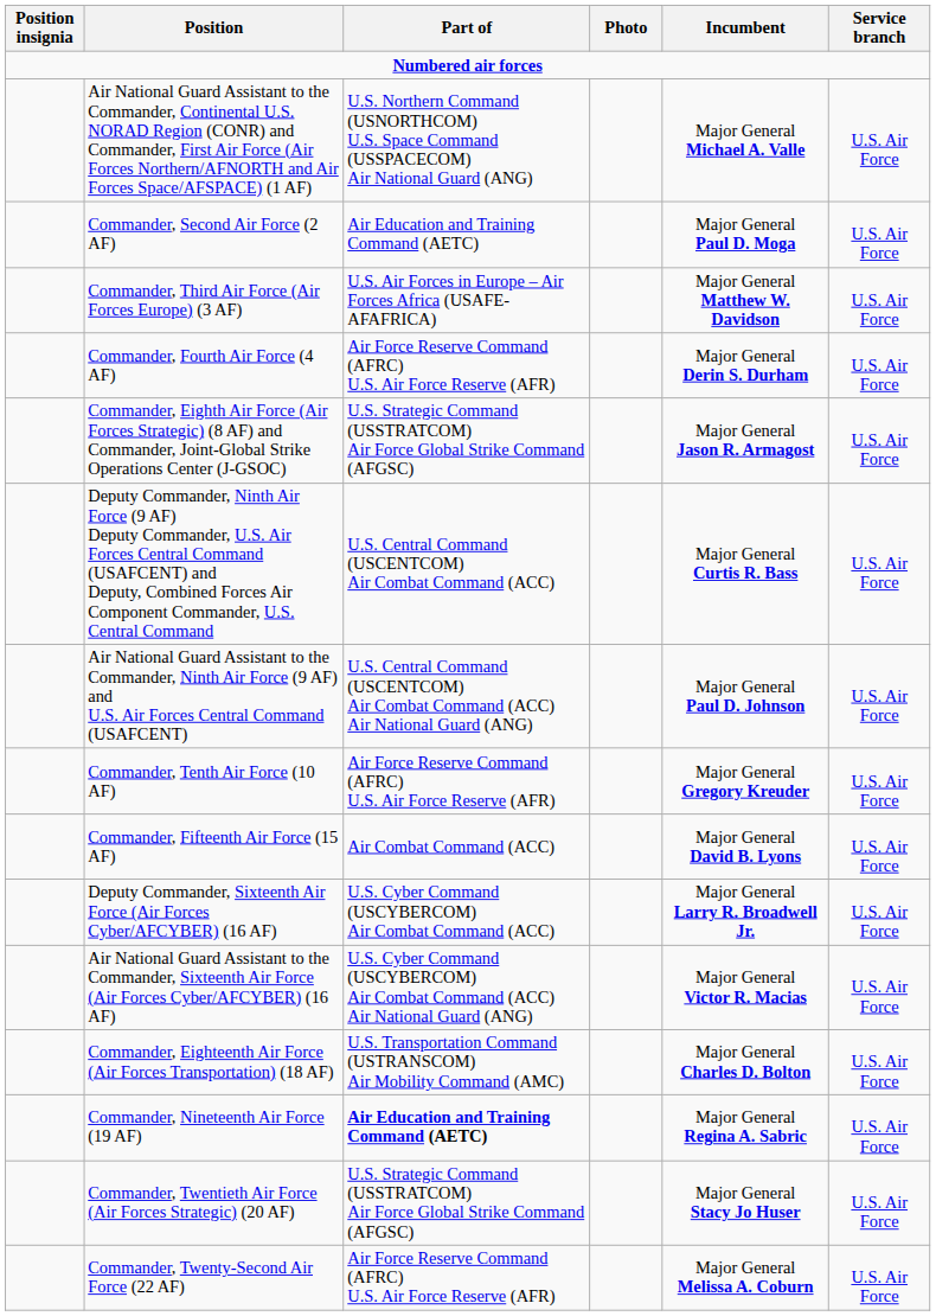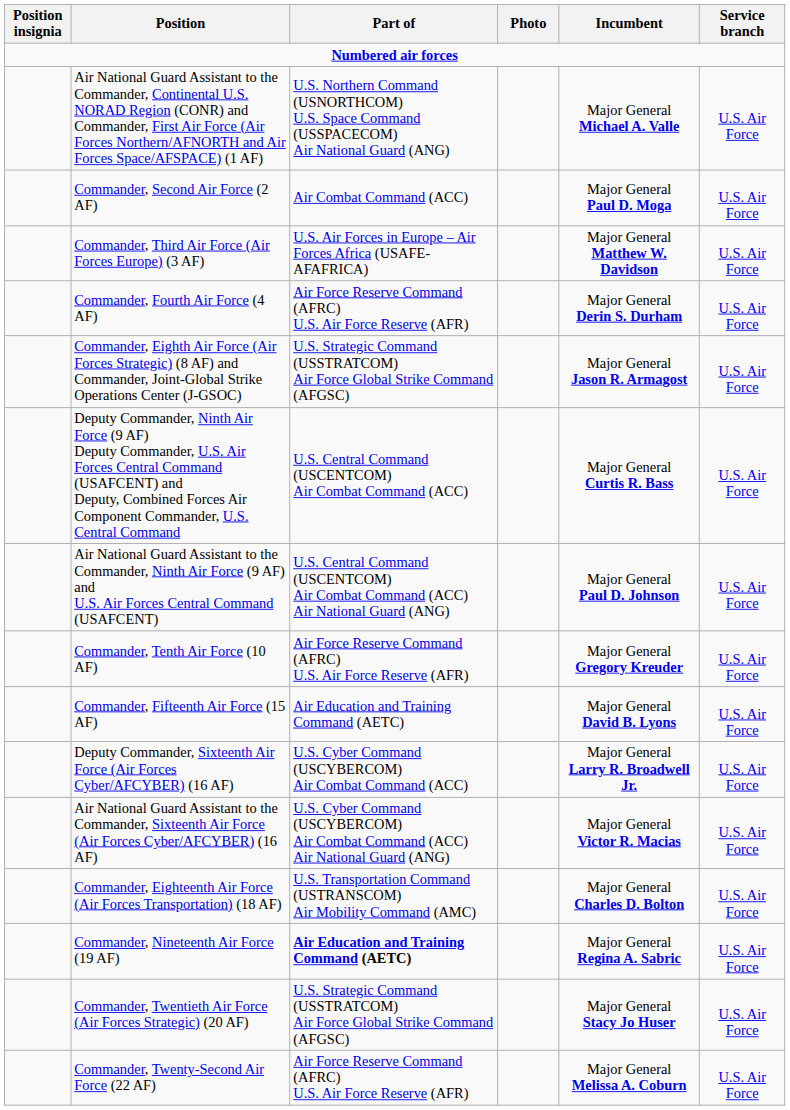Commander, Second Air Force (2 AF) | Part of: Air Education and Training Command (AETC) -> Air Combat Command (ACC)
Commander, Fifteenth Air Force (15 AF) | Part of: Air Combat Command (ACC) -> Air Education and Training Command (AETC)
